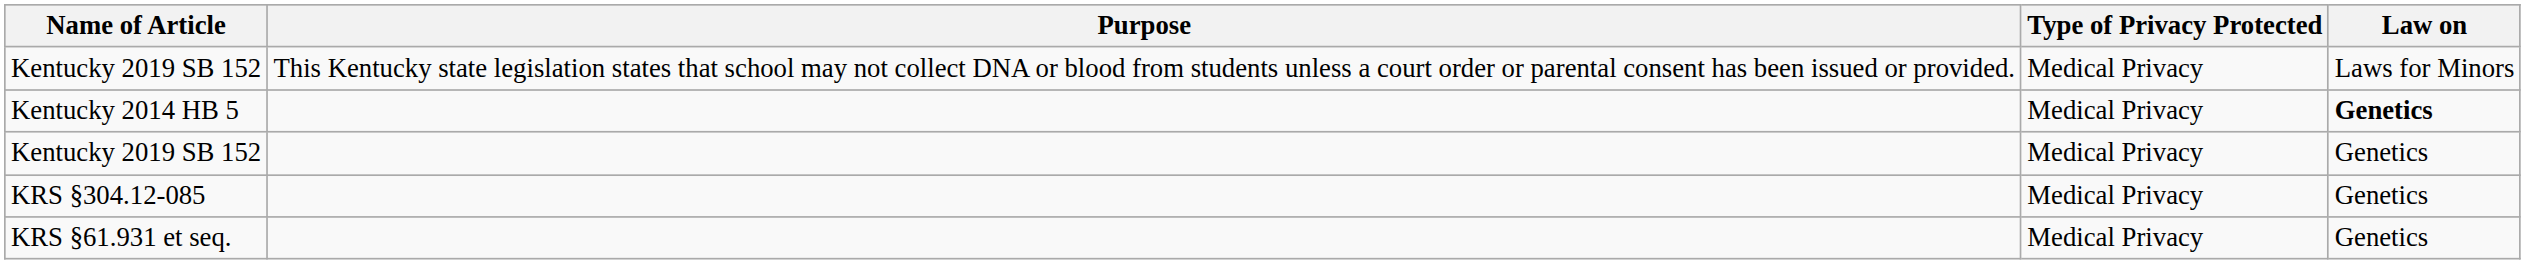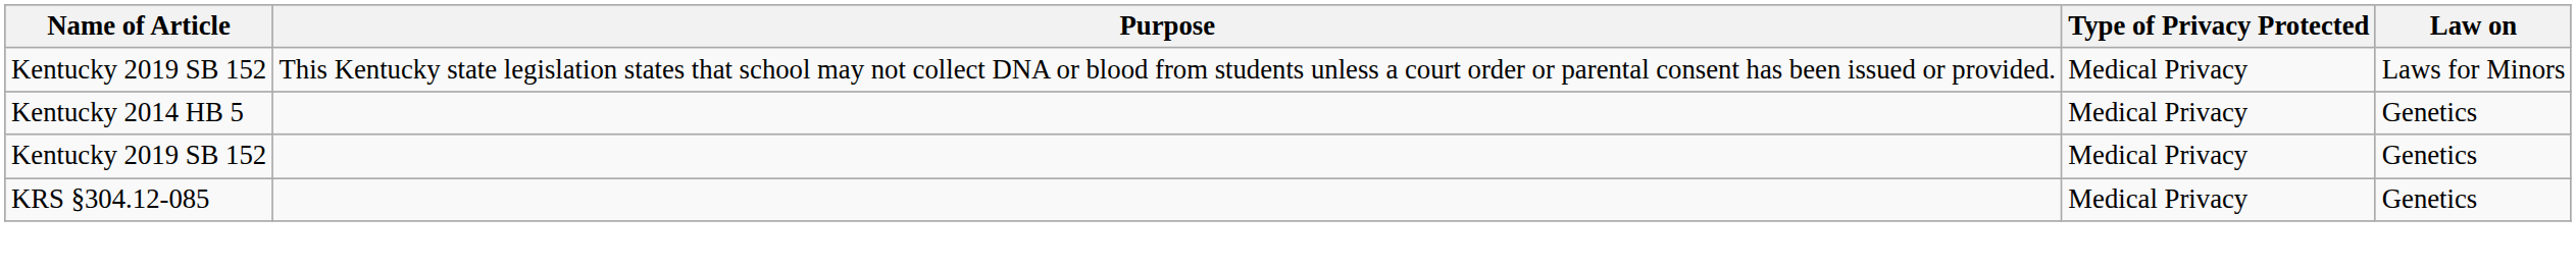Kentucky 2014 HB 5 | Law on: bold -> normal
- row: KRS §61.931 et seq. | Medical Privacy | Genetics
